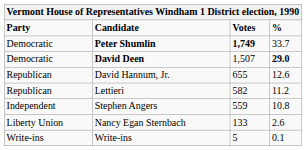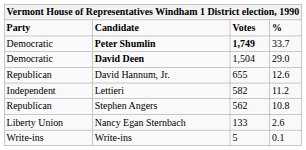David Deen | Votes: 1,507 -> 1,504
David Deen | %: bold -> normal
Lettieri | Party: Republican -> Independent
Stephen Angers | Party: Independent -> Republican
Stephen Angers | Votes: 559 -> 562
